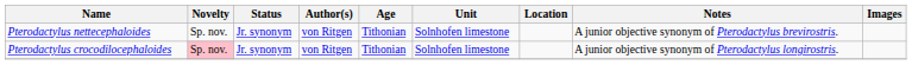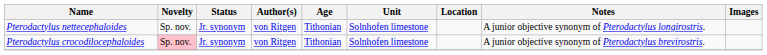Pterodactylus nettecephaloides | Notes: A junior objective synonym of Pterodactylus brevirostris. -> A junior objective synonym of Pterodactylus longirostris.
Pterodactylus crocodilocephaloides | Notes: A junior objective synonym of Pterodactylus longirostris. -> A junior objective synonym of Pterodactylus brevirostris.
